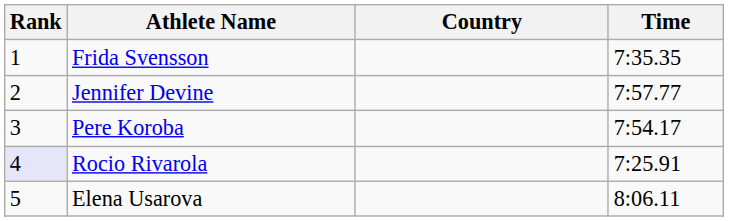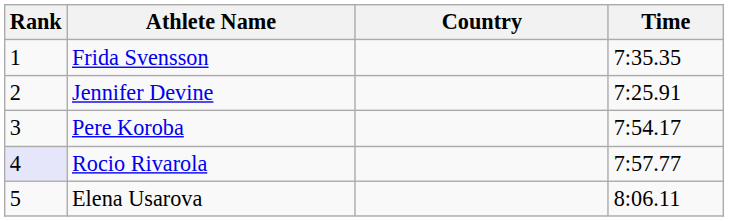Jennifer Devine | Time: 7:57.77 -> 7:25.91
Rocio Rivarola | Time: 7:25.91 -> 7:57.77
